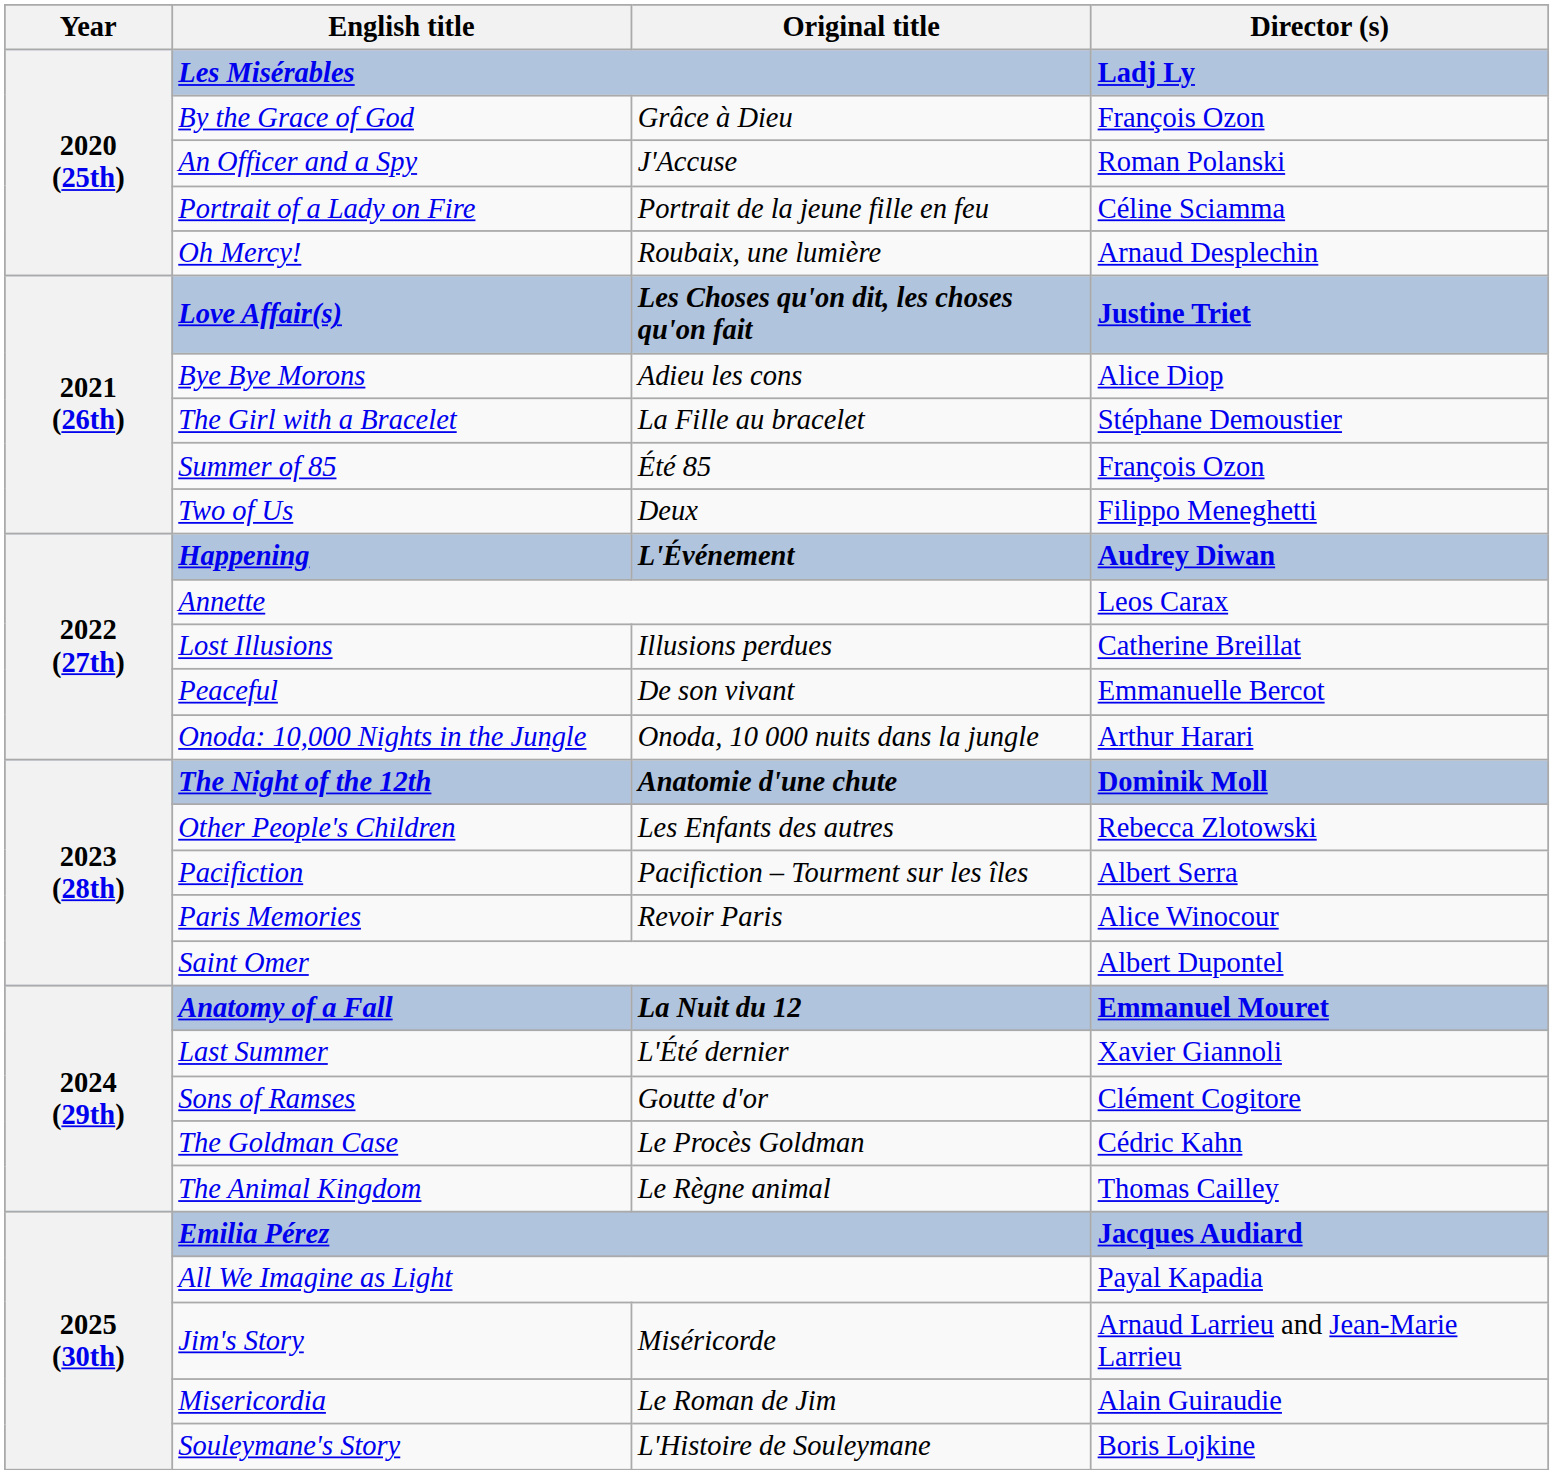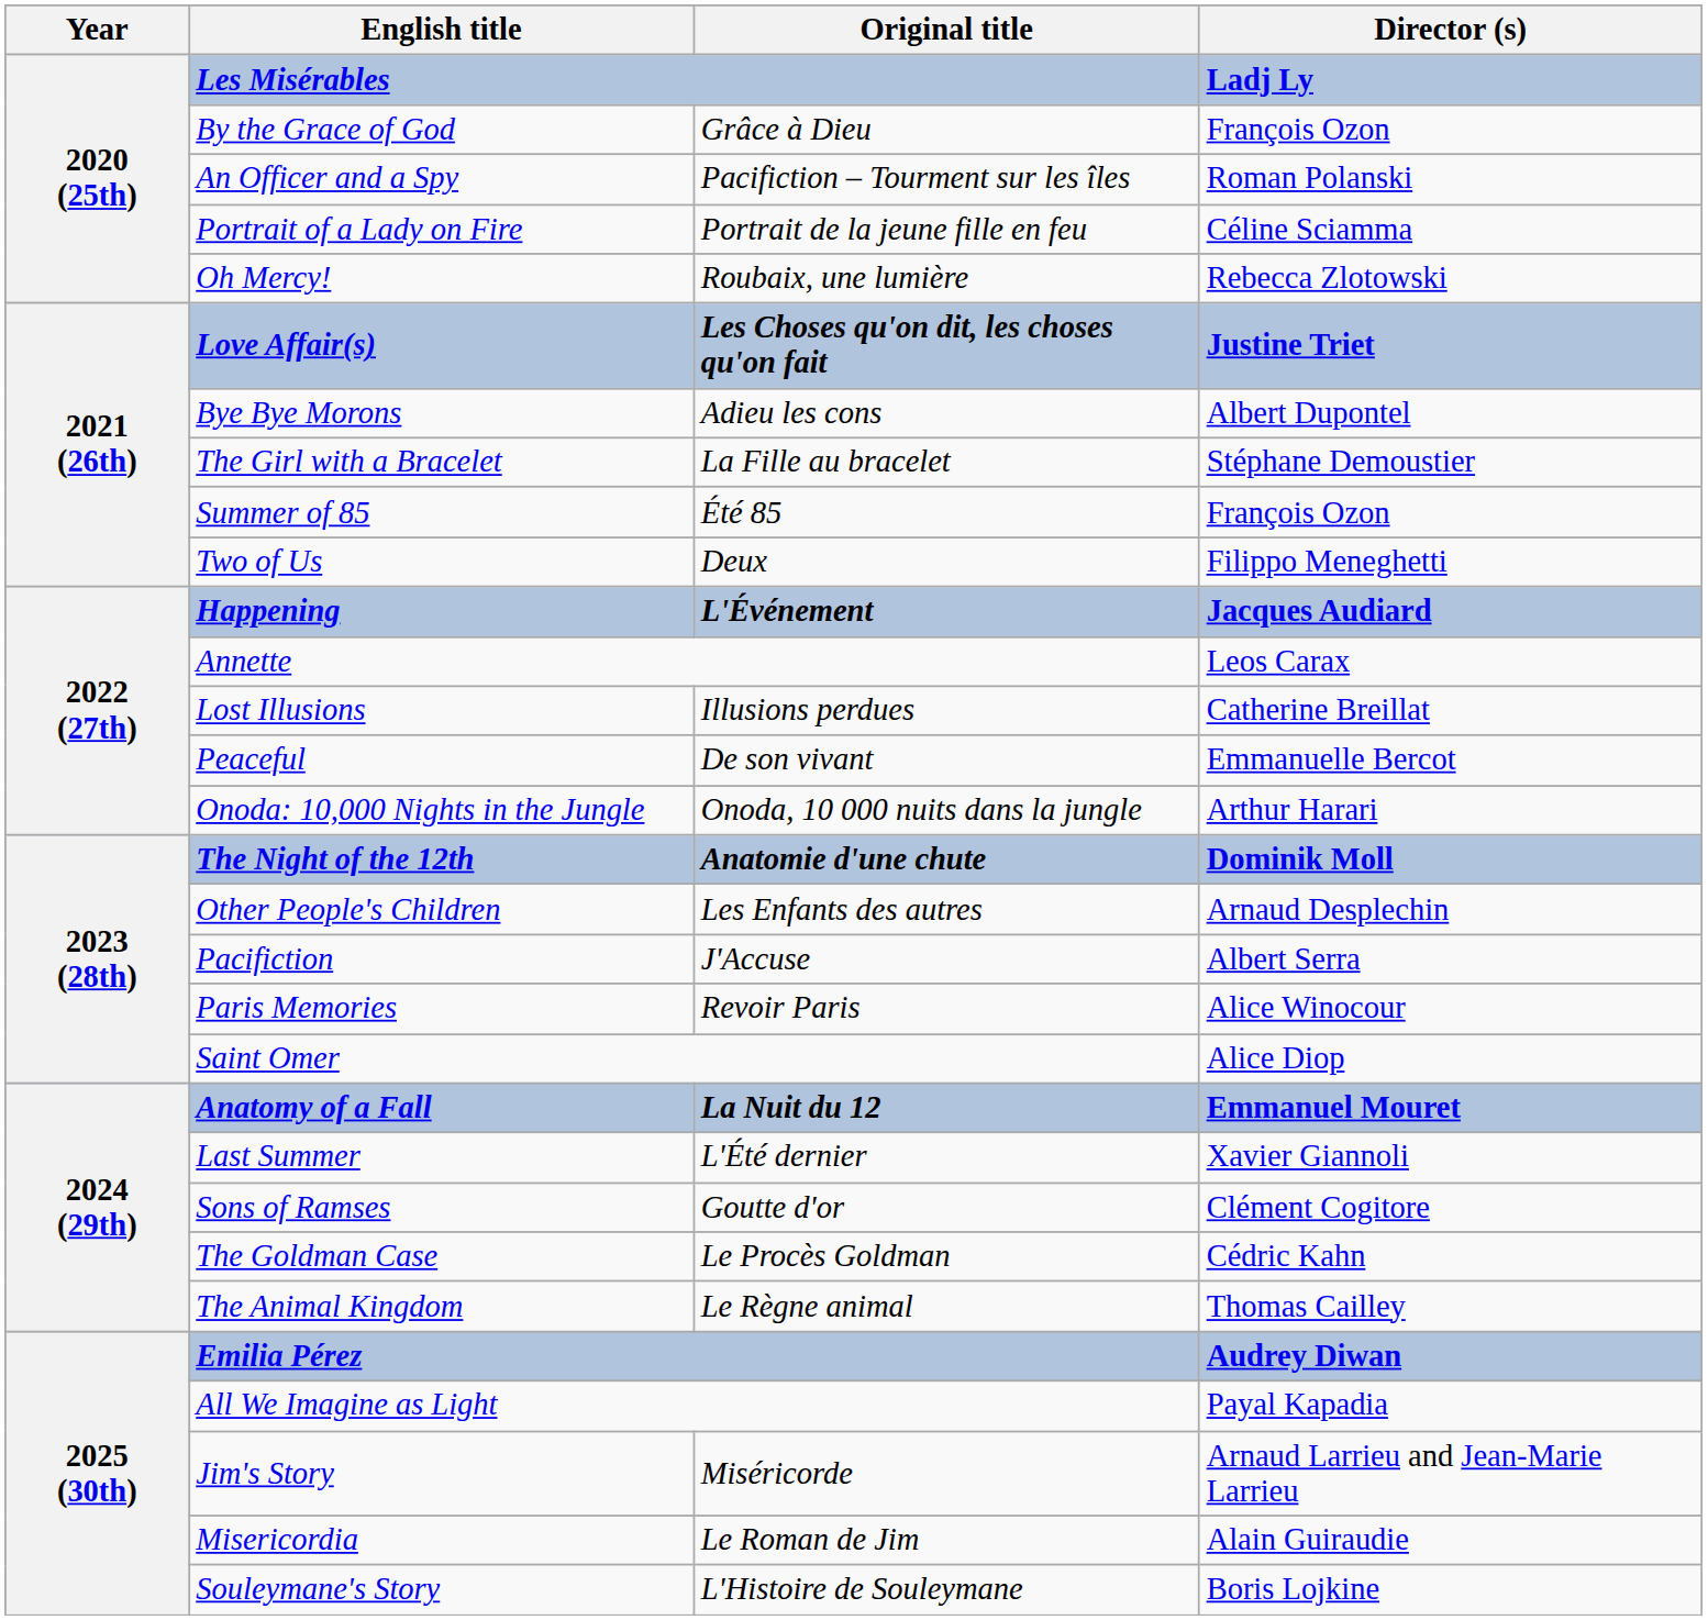An Officer and a Spy | Original title: J'Accuse -> Pacifiction – Tourment sur les îles
Oh Mercy! | Director (s): Arnaud Desplechin -> Rebecca Zlotowski
Bye Bye Morons | Director (s): Alice Diop -> Albert Dupontel
Happening | Director (s): Audrey Diwan -> Jacques Audiard
Other People's Children | Director (s): Rebecca Zlotowski -> Arnaud Desplechin
Pacifiction | Original title: Pacifiction – Tourment sur les îles -> J'Accuse
Saint Omer | Director (s): Albert Dupontel -> Alice Diop
Emilia Pérez | Director (s): Jacques Audiard -> Audrey Diwan
